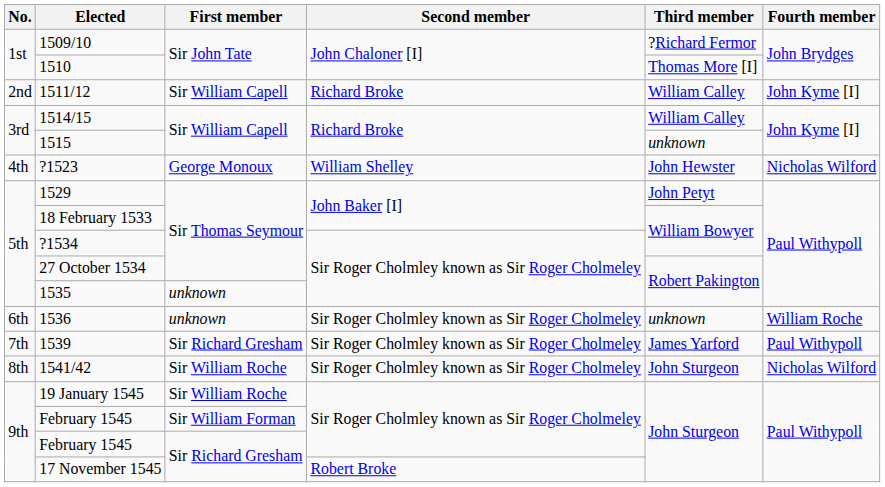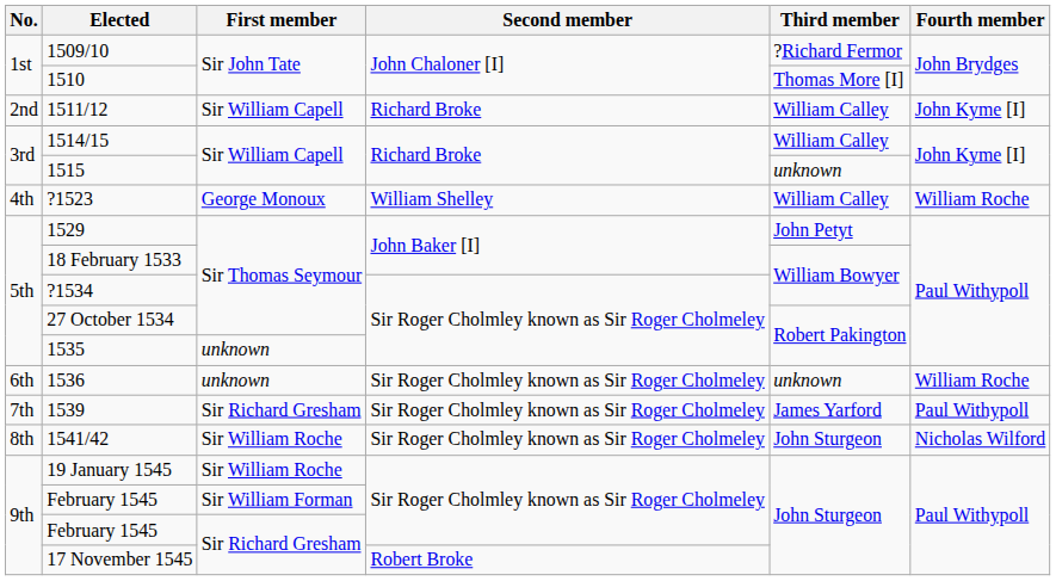?1523 | Third member: John Hewster -> William Calley
?1523 | Fourth member: Nicholas Wilford -> William Roche
